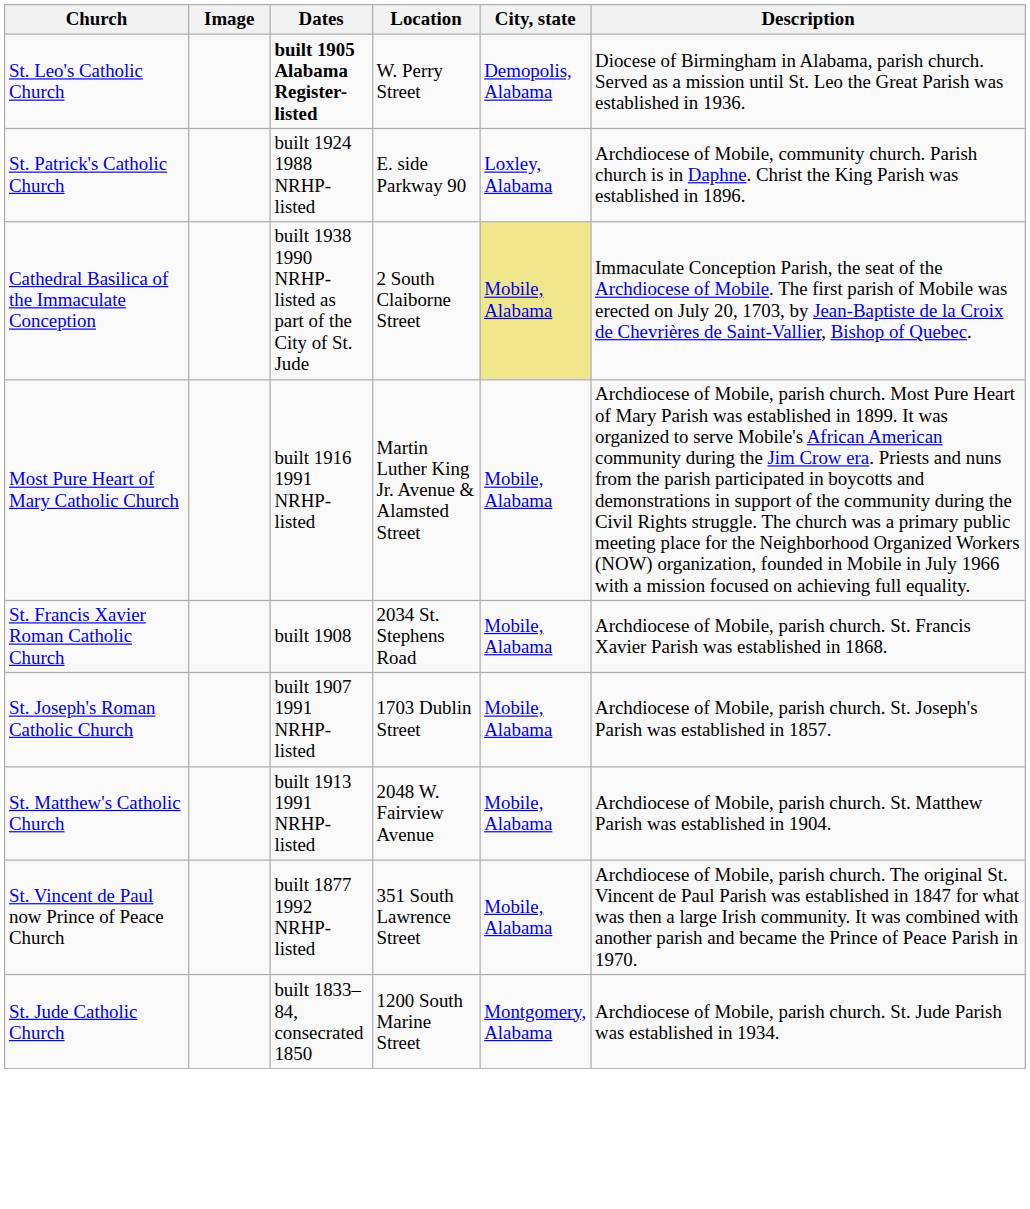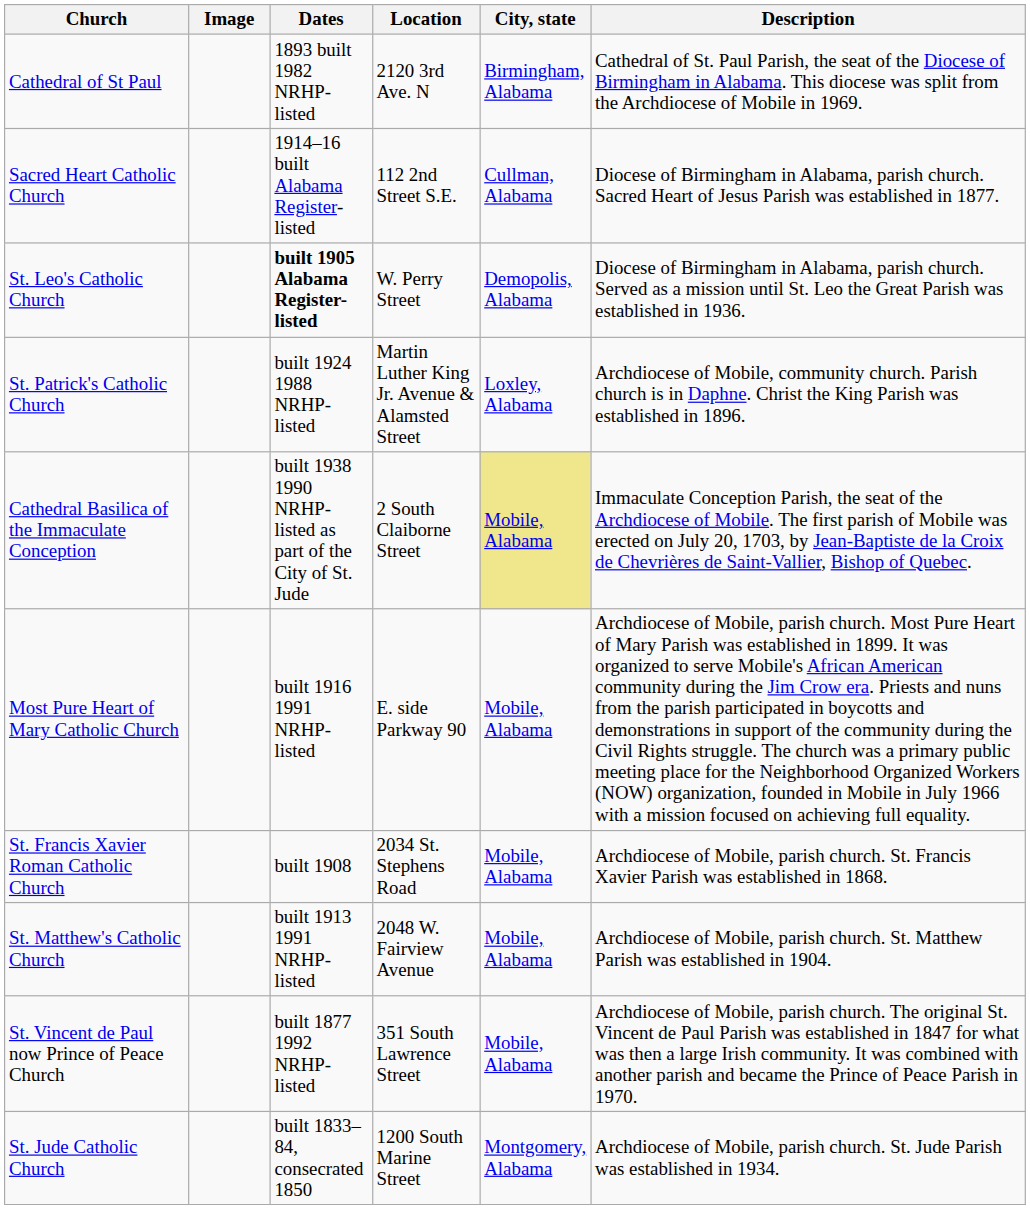+ row: Cathedral of St Paul | 1893 built 1982 NRHP-listed | 2120 3rd Ave. N | Birmingham, Alabama | Cathedral of St. Paul Parish, the seat of the Diocese of Birmingham in Alabama. This diocese was split from the Archdiocese of Mobile in 1969.
+ row: Sacred Heart Catholic Church | 1914–16 built Alabama Register-listed | 112 2nd Street S.E. | Cullman, Alabama | Diocese of Birmingham in Alabama, parish church. Sacred Heart of Jesus Parish was established in 1877.
St. Patrick's Catholic Church | Location: E. side Parkway 90 -> Martin Luther King Jr. Avenue & Alamsted Street
Most Pure Heart of Mary Catholic Church | Location: Martin Luther King Jr. Avenue & Alamsted Street -> E. side Parkway 90
- row: St. Joseph's Roman Catholic Church | built 1907 1991 NRHP-listed | 1703 Dublin Street | Mobile, Alabama | Archdiocese of Mobile, parish church. St. Joseph's Parish was established in 1857.
